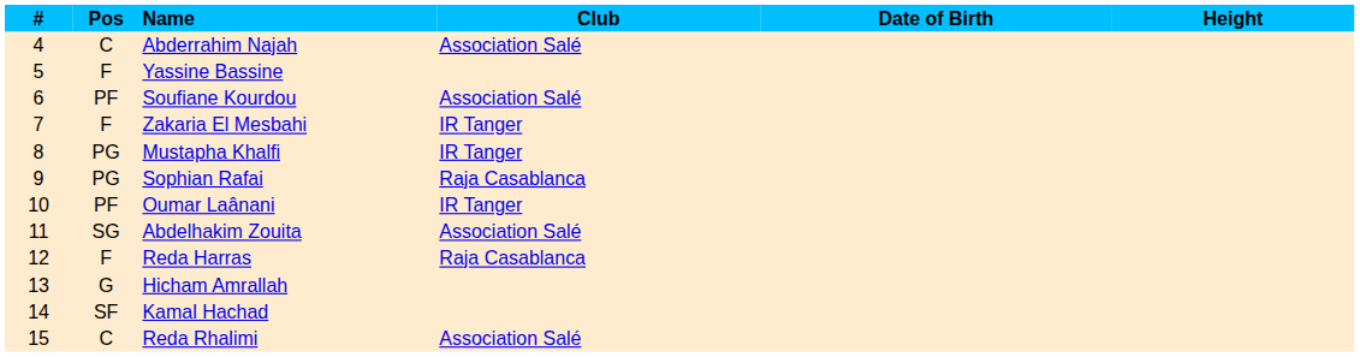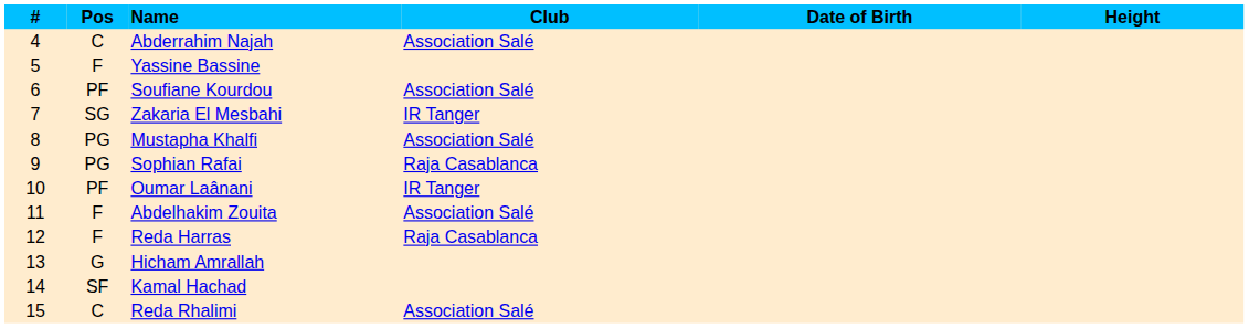Zakaria El Mesbahi | Pos: F -> SG
Mustapha Khalfi | Club: IR Tanger -> Association Salé
Abdelhakim Zouita | Pos: SG -> F
